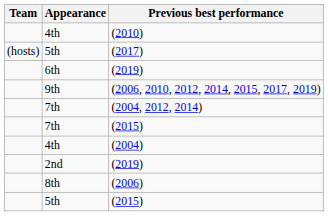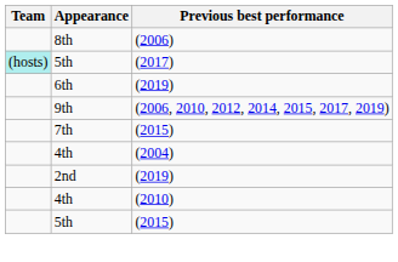rows swapped: (2010) <-> (2006)
(2017) | Team: no background -> paleturquoise background
- row: 7th | (2004, 2012, 2014)
